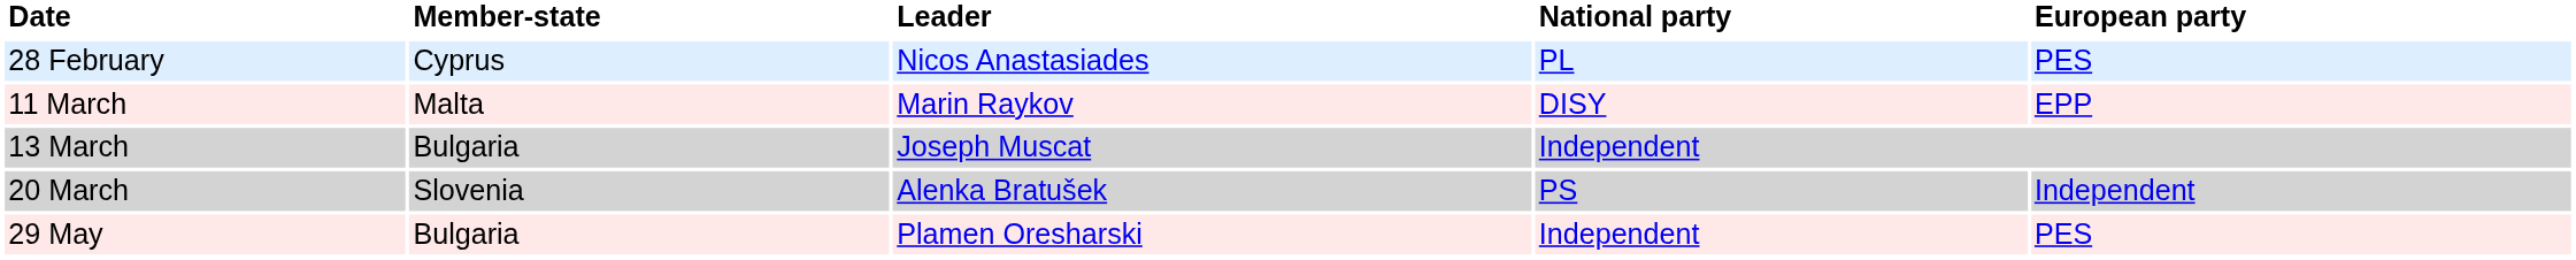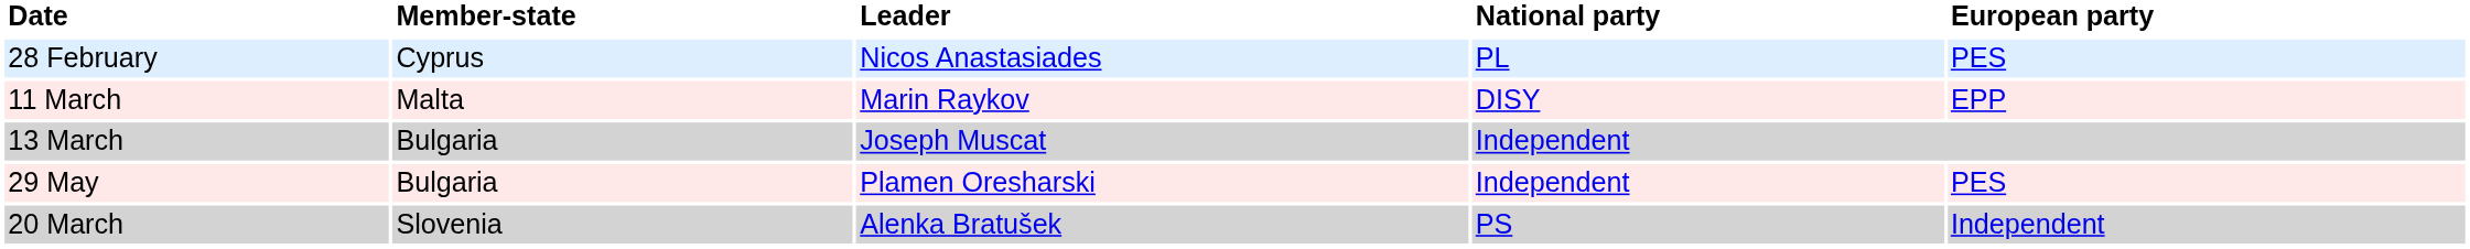rows swapped: 20 March <-> 29 May
